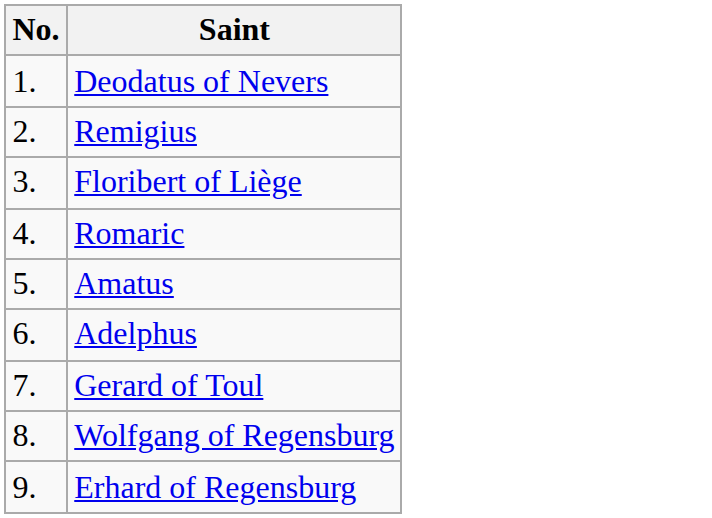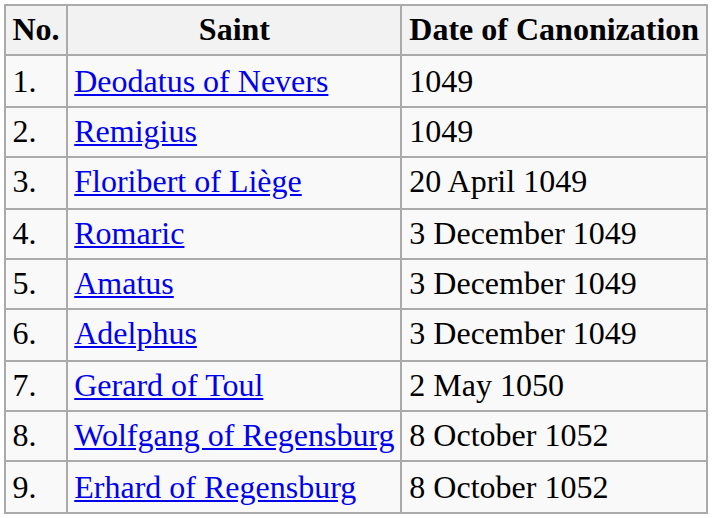+ column: Date of Canonization | 1049 | 1049 | 20 April 1049 | 3 December 1049 | 3 December 1049 | 3 December 1049 | 2 May 1050 | 8 October 1052 | 8 October 1052
